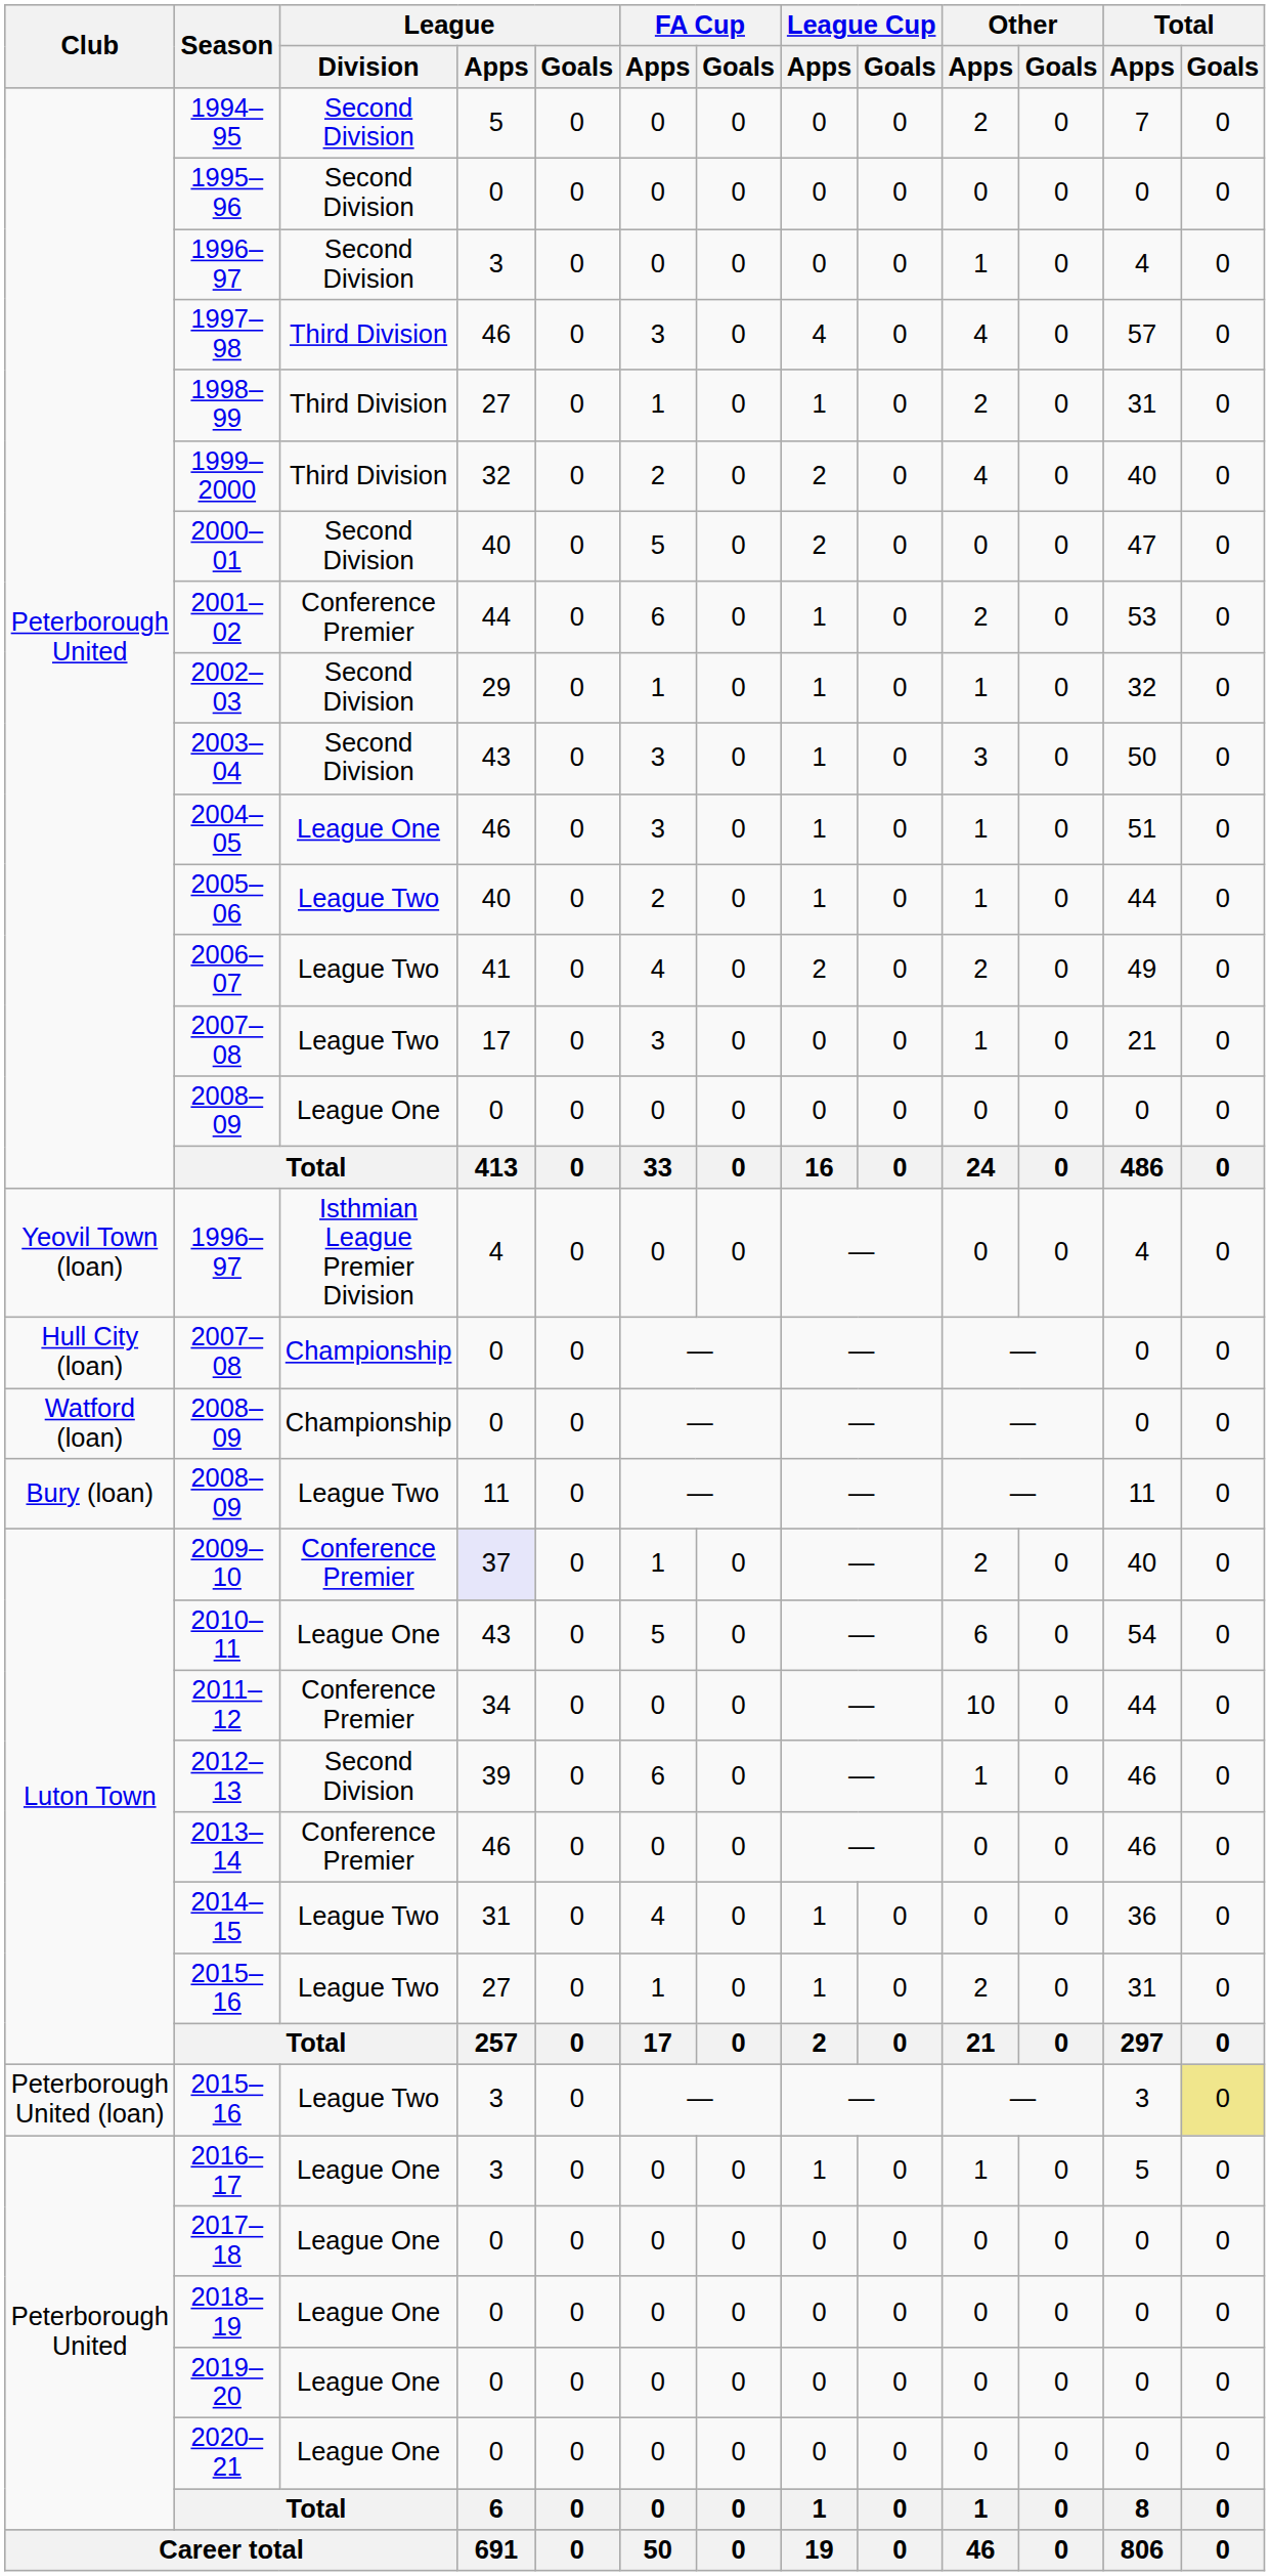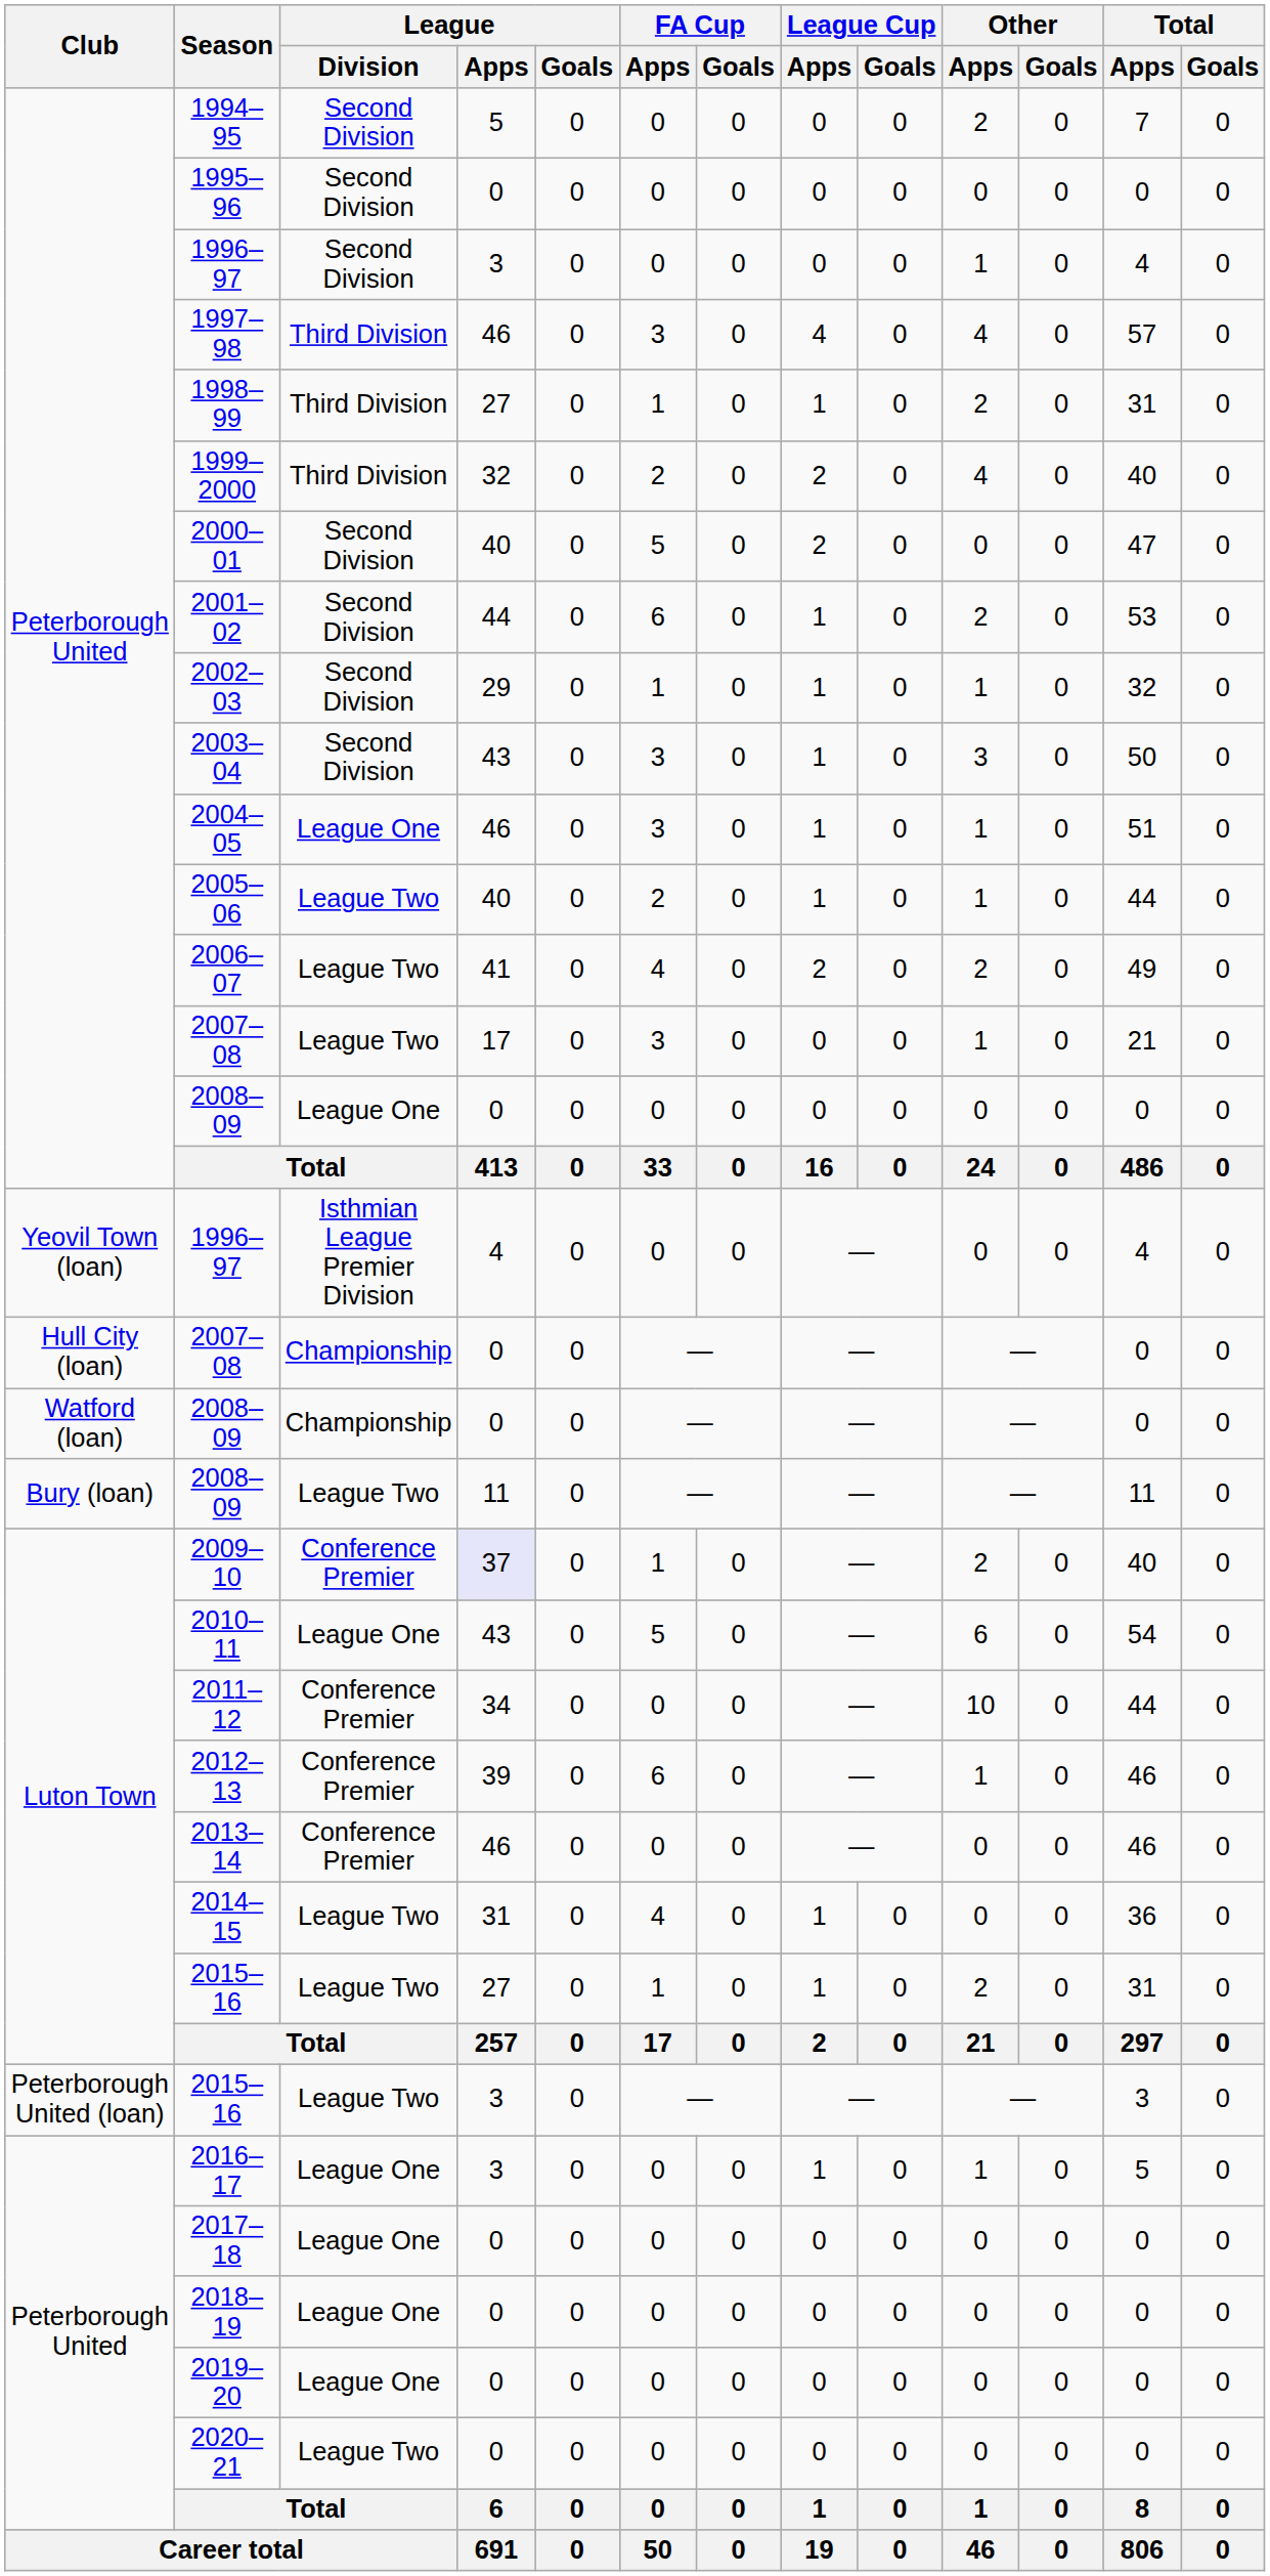2001–02 | League / Division: Conference Premier -> Second Division
2012–13 | League / Division: Second Division -> Conference Premier
Peterborough United (loan) / 2015–16 | Total / Goals: khaki background -> no background
2020–21 | League / Division: League One -> League Two
